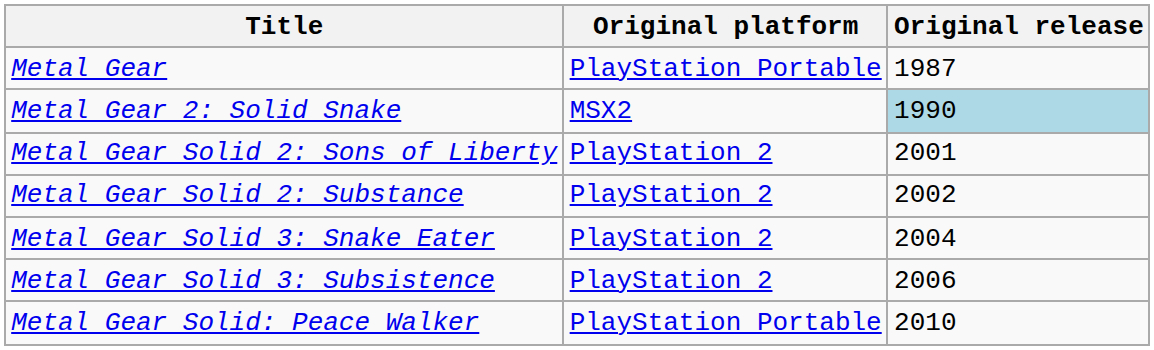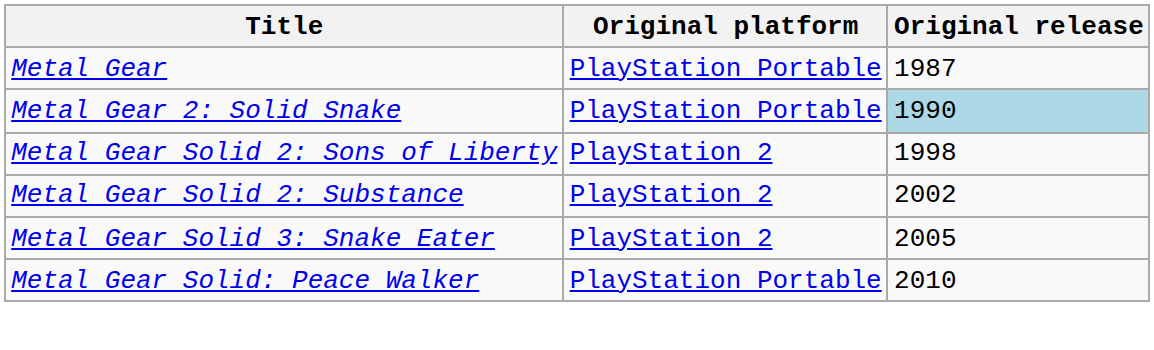Metal Gear 2: Solid Snake | Original platform: MSX2 -> PlayStation Portable
Metal Gear Solid 2: Sons of Liberty | Original release: 2001 -> 1998
Metal Gear Solid 3: Snake Eater | Original release: 2004 -> 2005
- row: Metal Gear Solid 3: Subsistence | PlayStation 2 | 2006
